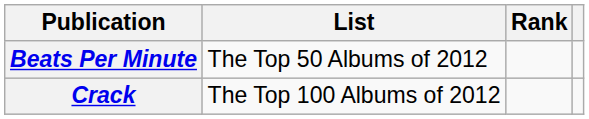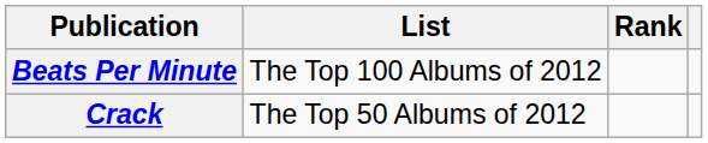Beats Per Minute | List: The Top 50 Albums of 2012 -> The Top 100 Albums of 2012
Crack | List: The Top 100 Albums of 2012 -> The Top 50 Albums of 2012
